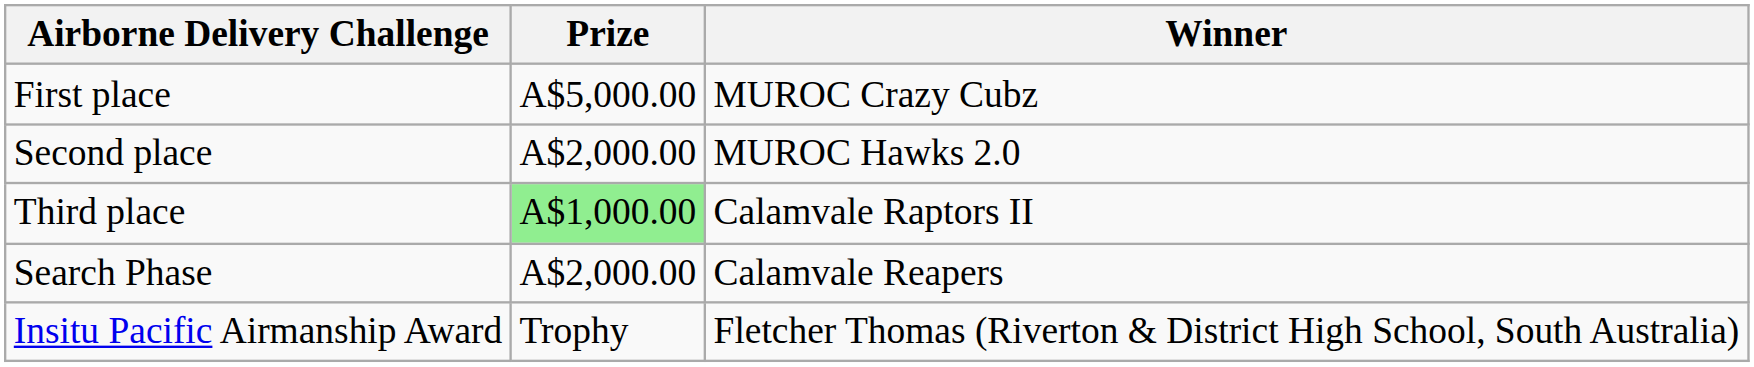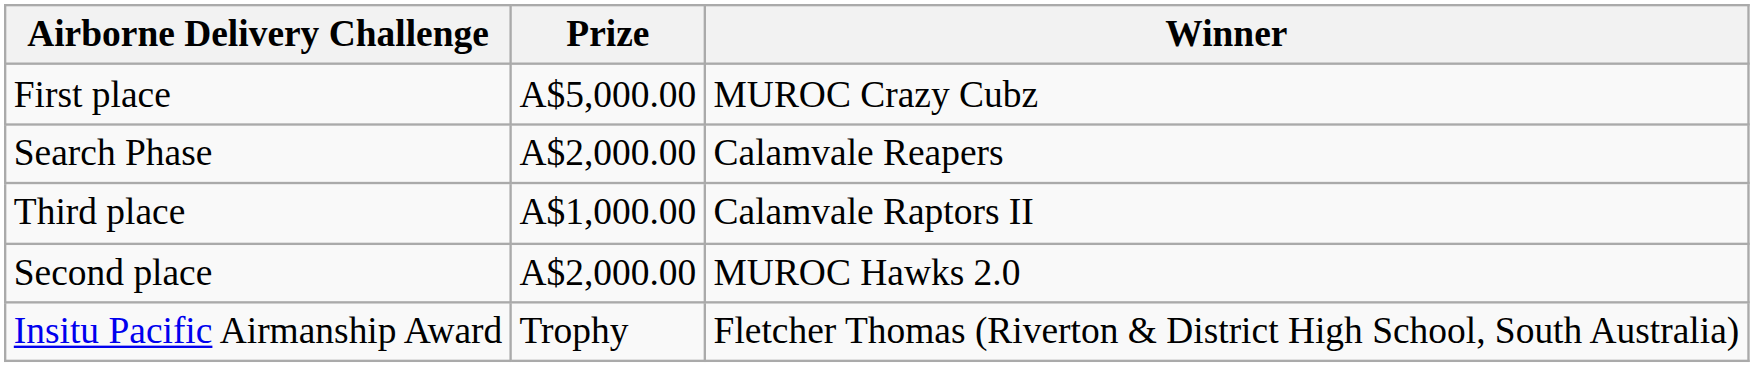rows swapped: Second place <-> Search Phase
Third place | Prize: lightgreen background -> no background
